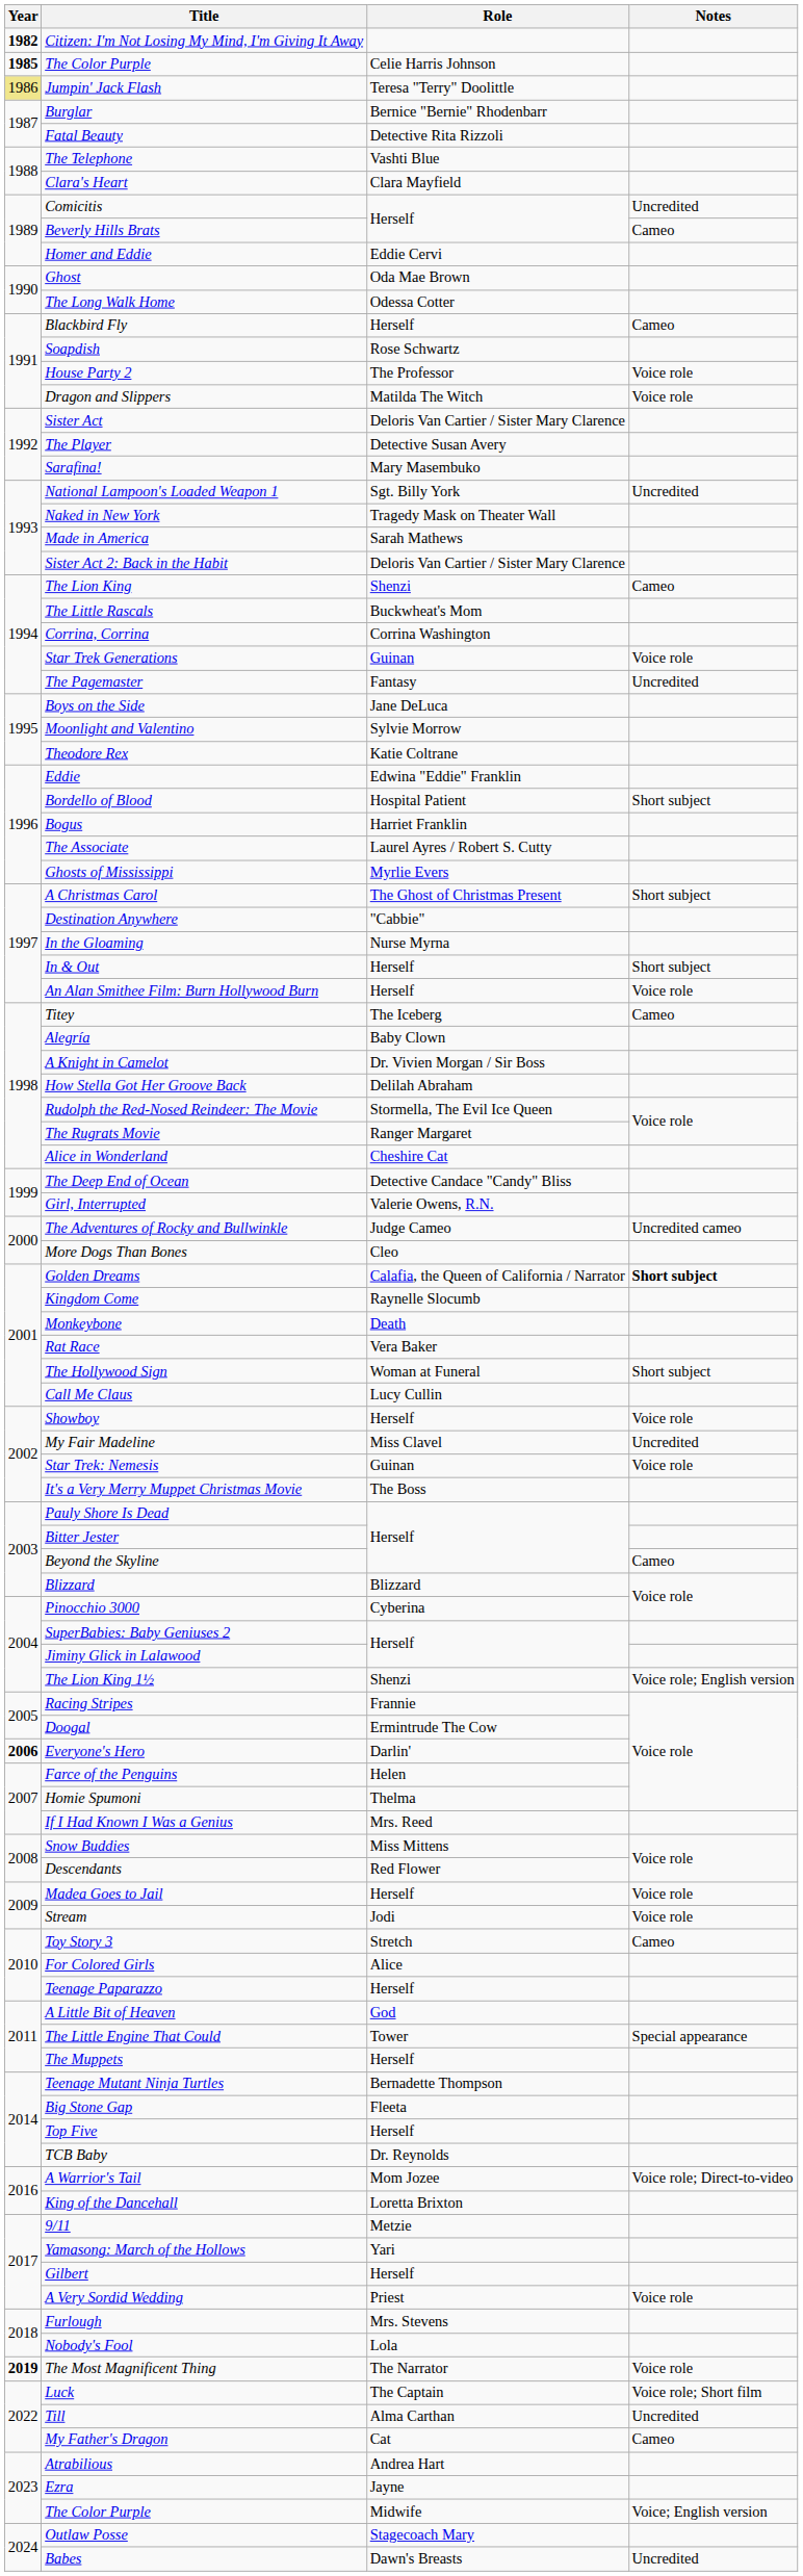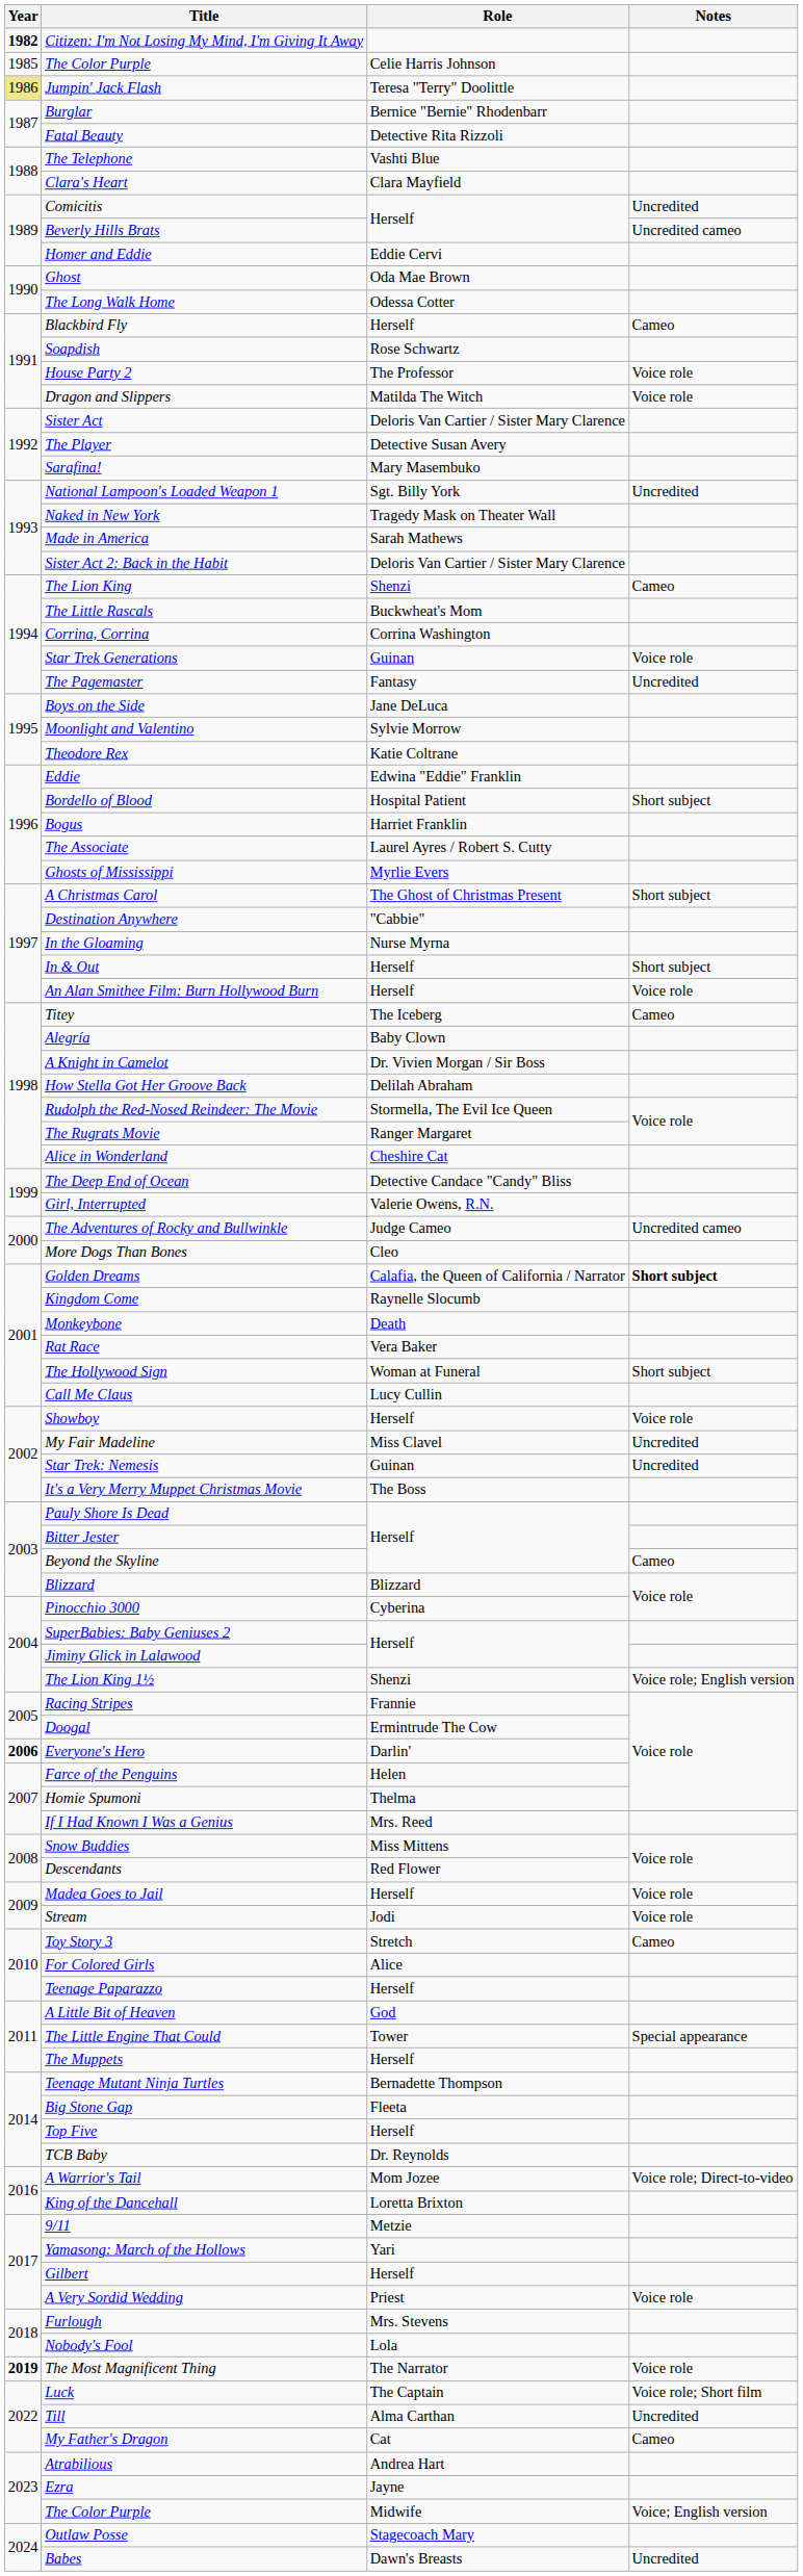The Color Purple / Celie Harris Johnson | Year: bold -> normal
Beverly Hills Brats | Notes: Cameo -> Uncredited cameo
Star Trek: Nemesis | Notes: Voice role -> Uncredited
